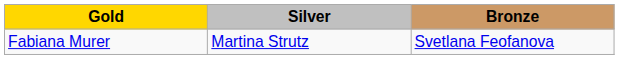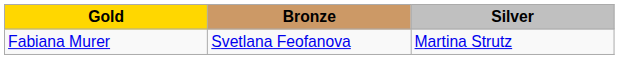columns swapped: Silver <-> Bronze
